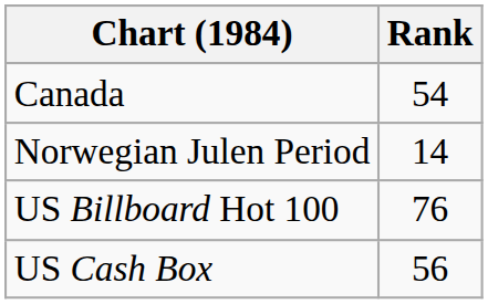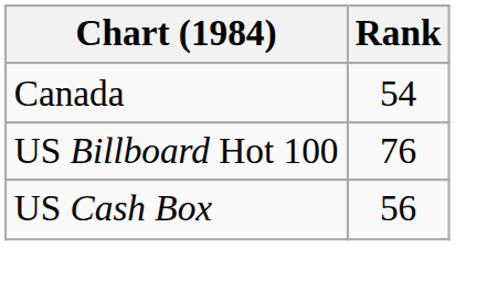- row: Norwegian Julen Period | 14
